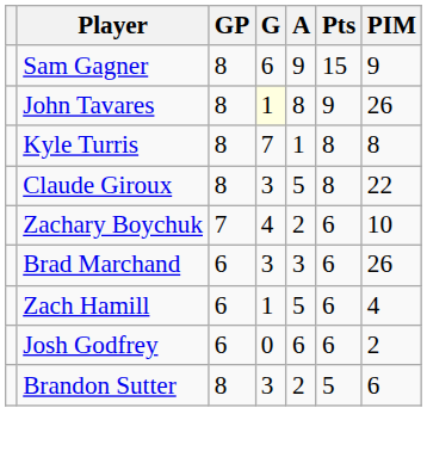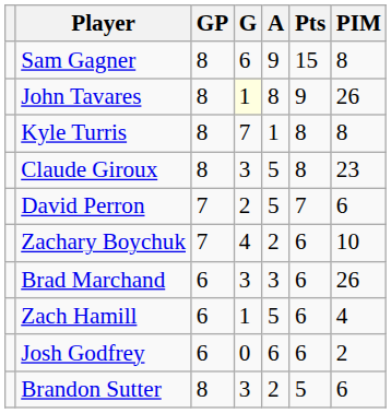Sam Gagner | PIM: 9 -> 8
Claude Giroux | PIM: 22 -> 23
+ row: David Perron | 7 | 2 | 5 | 7 | 6
